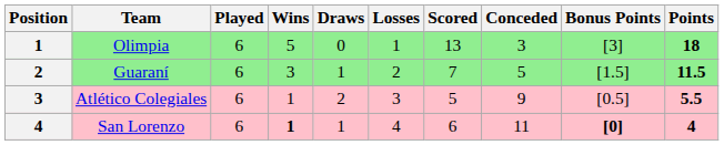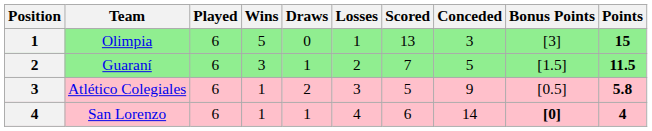Olimpia | Points: 18 -> 15
Atlético Colegiales | Points: 5.5 -> 5.8
San Lorenzo | Wins: bold -> normal
San Lorenzo | Conceded: 11 -> 14
